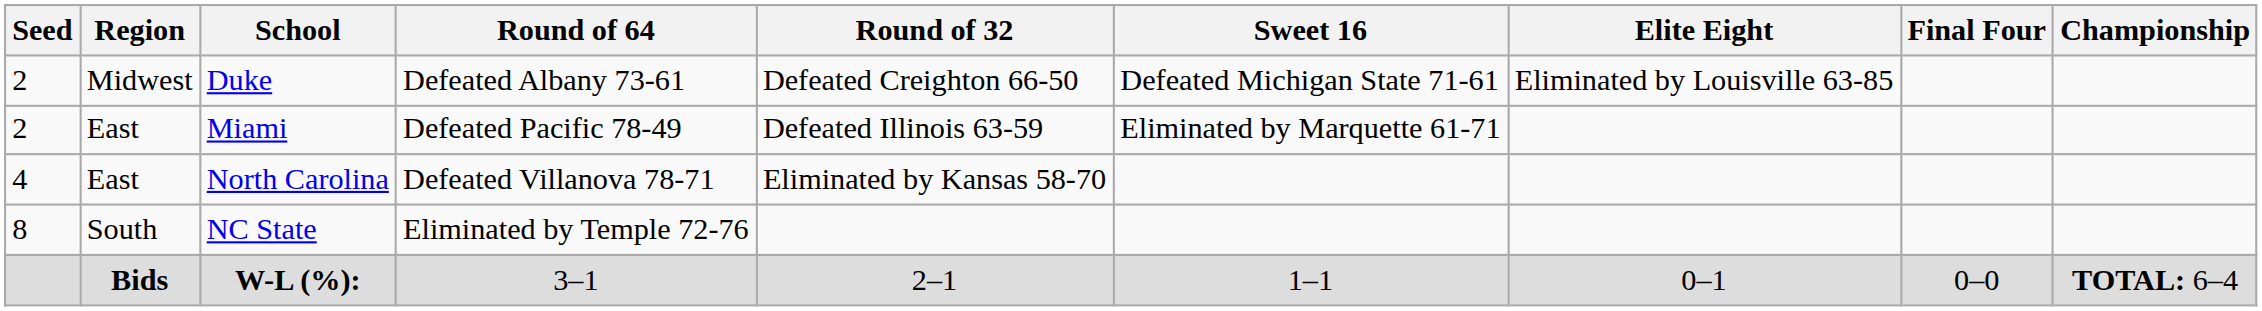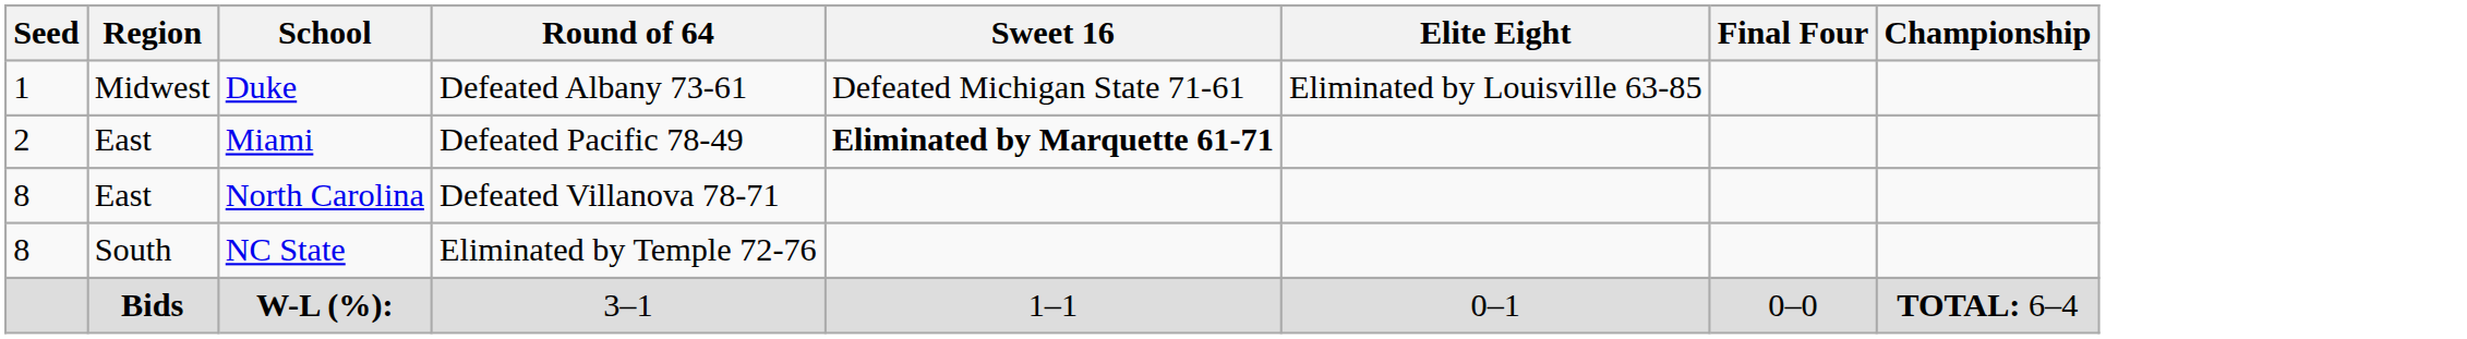- column: Round of 32 | Defeated Creighton 66-50 | Defeated Illinois 63-59 | Eliminated by Kansas 58-70 | 2–1
Duke | Seed: 2 -> 1
Miami | Sweet 16: normal -> bold
North Carolina | Seed: 4 -> 8
